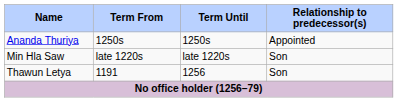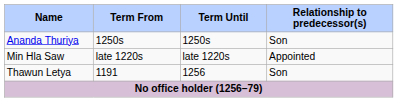Ananda Thuriya | Relationship to predecessor(s): Appointed -> Son
Min Hla Saw | Relationship to predecessor(s): Son -> Appointed
